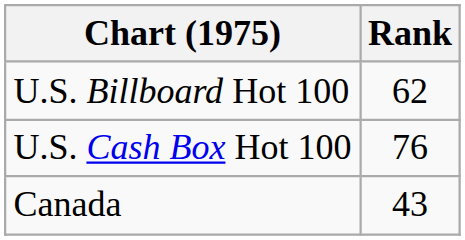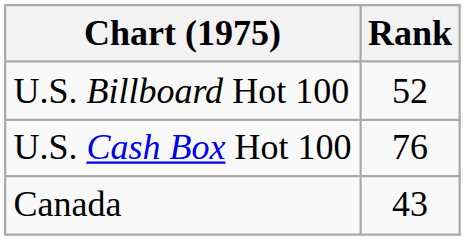U.S. Billboard Hot 100 | Rank: 62 -> 52
